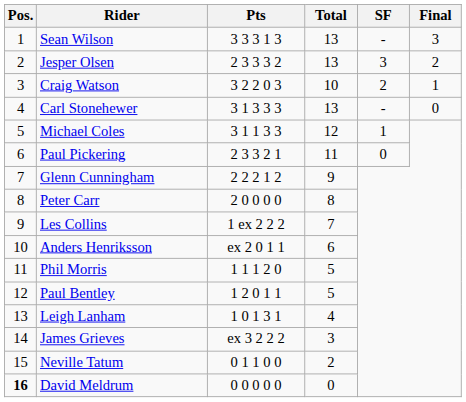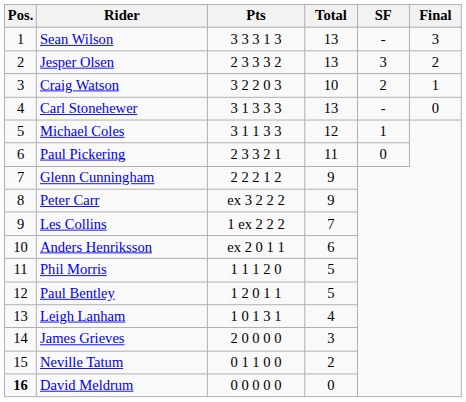Peter Carr | Pts: 2 0 0 0 0 -> ex 3 2 2 2
Peter Carr | Total: 8 -> 9
James Grieves | Pts: ex 3 2 2 2 -> 2 0 0 0 0
